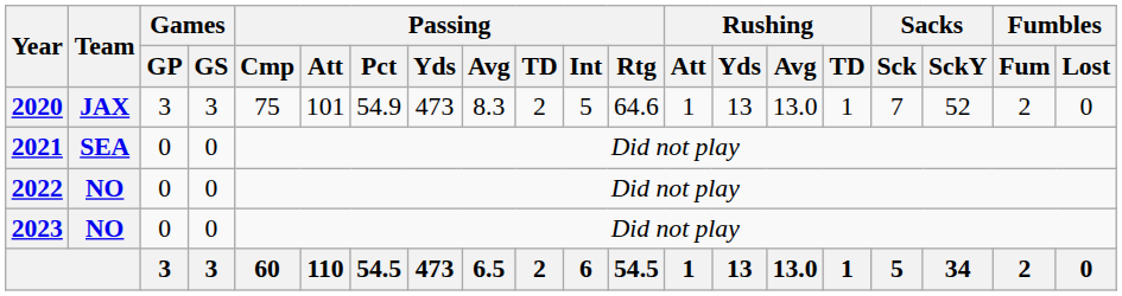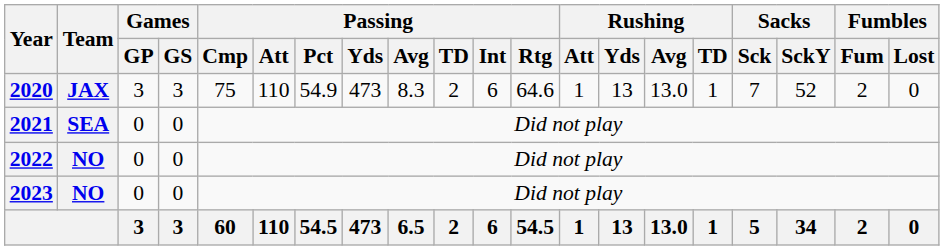2020 | Passing / Att: 101 -> 110
2020 | Passing / Int: 5 -> 6
